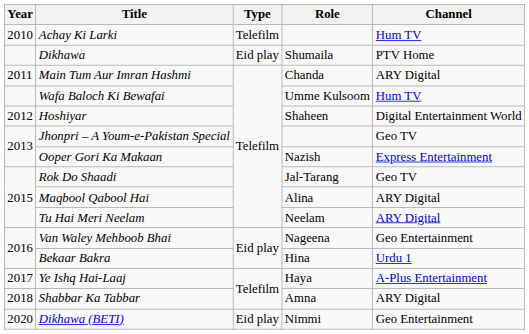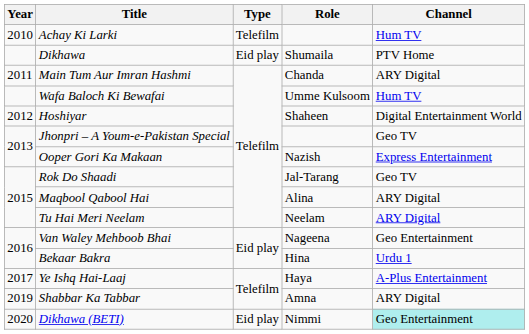Shabbar Ka Tabbar | Year: 2018 -> 2019
Dikhawa (BETI) | Channel: no background -> paleturquoise background
